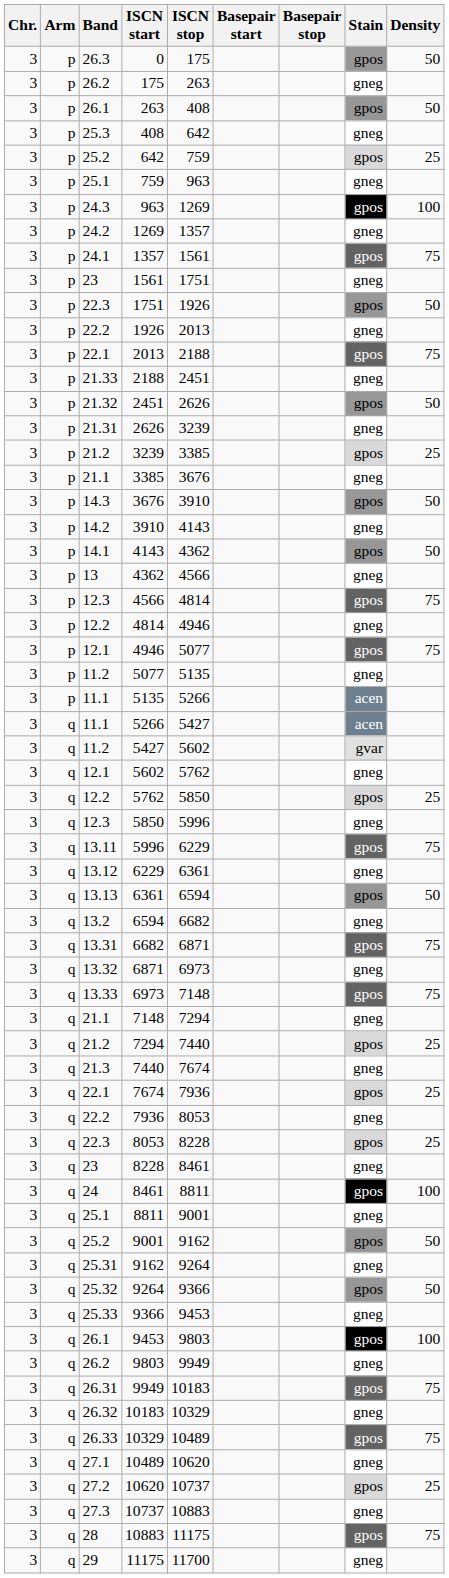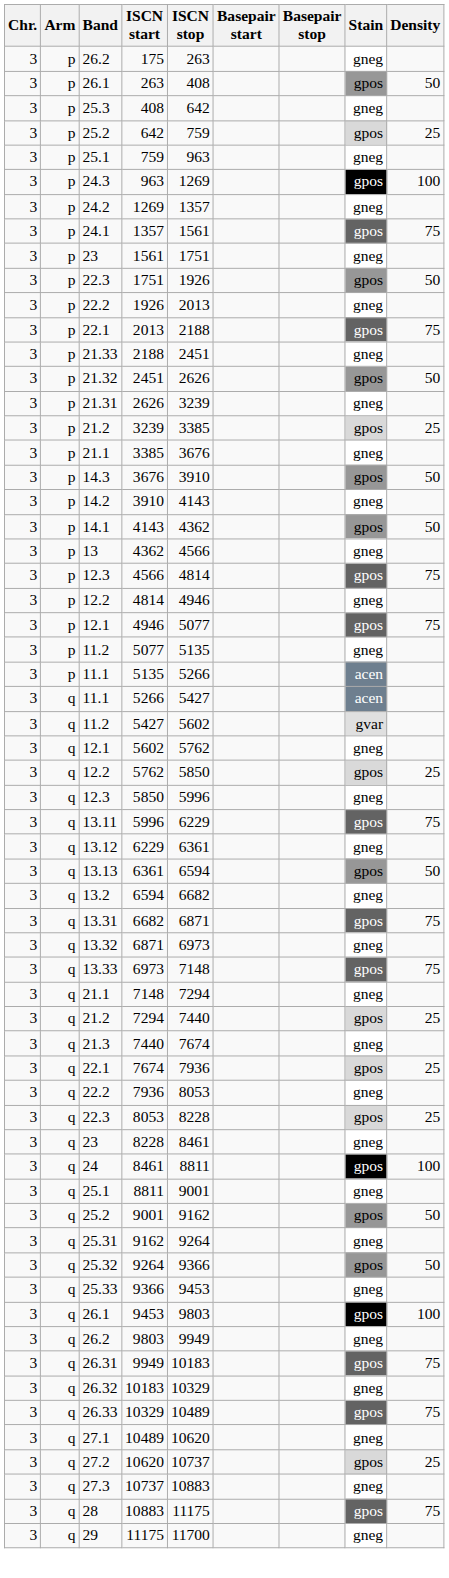- row: 3 | p | 26.3 | 0 | 175 | gpos | 50
